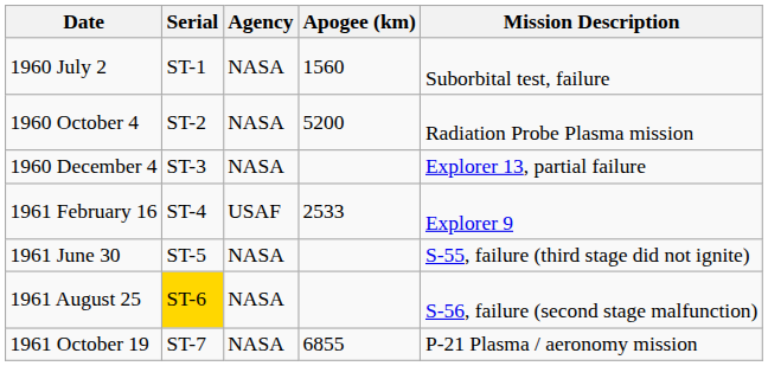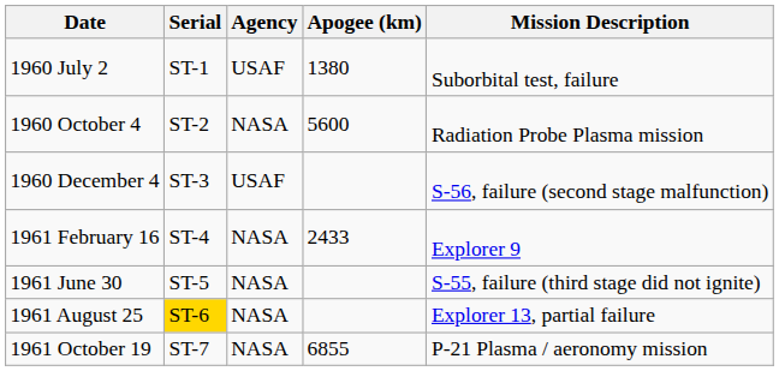1960 July 2 | Agency: NASA -> USAF
1960 July 2 | Apogee (km): 1560 -> 1380
1960 October 4 | Apogee (km): 5200 -> 5600
1960 December 4 | Agency: NASA -> USAF
1960 December 4 | Mission Description: Explorer 13, partial failure -> S-56, failure (second stage malfunction)
1961 February 16 | Agency: USAF -> NASA
1961 February 16 | Apogee (km): 2533 -> 2433
1961 August 25 | Mission Description: S-56, failure (second stage malfunction) -> Explorer 13, partial failure
